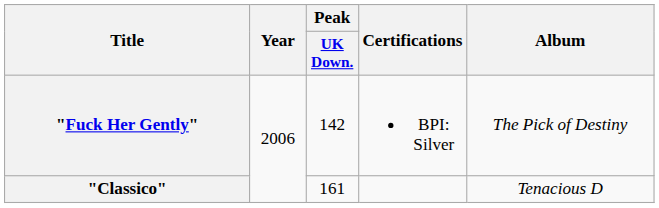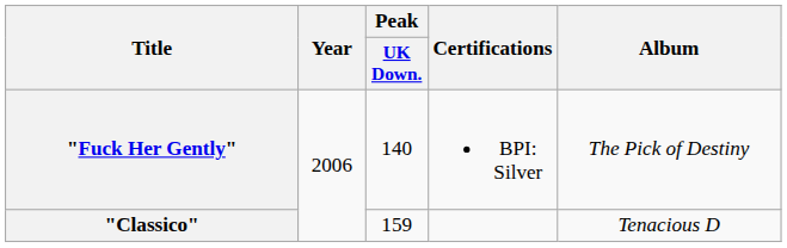"Fuck Her Gently" | Peak / UK Down.: 142 -> 140
"Classico" | Peak / UK Down.: 161 -> 159
